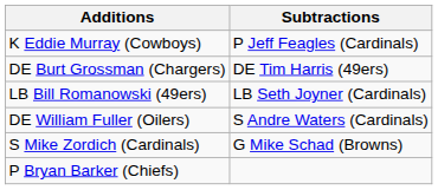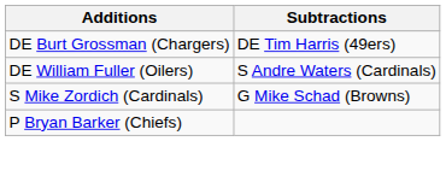- row: K Eddie Murray (Cowboys) | P Jeff Feagles (Cardinals)
- row: LB Bill Romanowski (49ers) | LB Seth Joyner (Cardinals)
